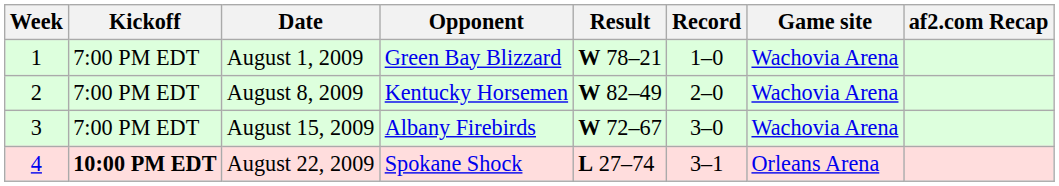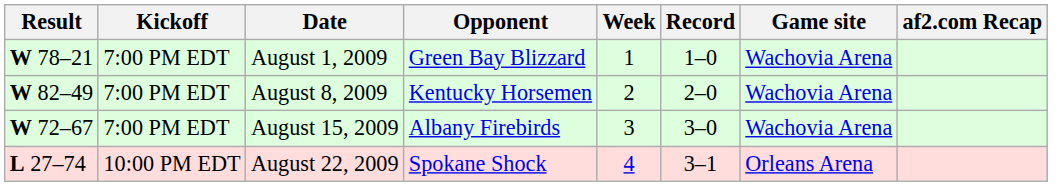columns swapped: Week <-> Result
August 22, 2009 | Kickoff: bold -> normal
